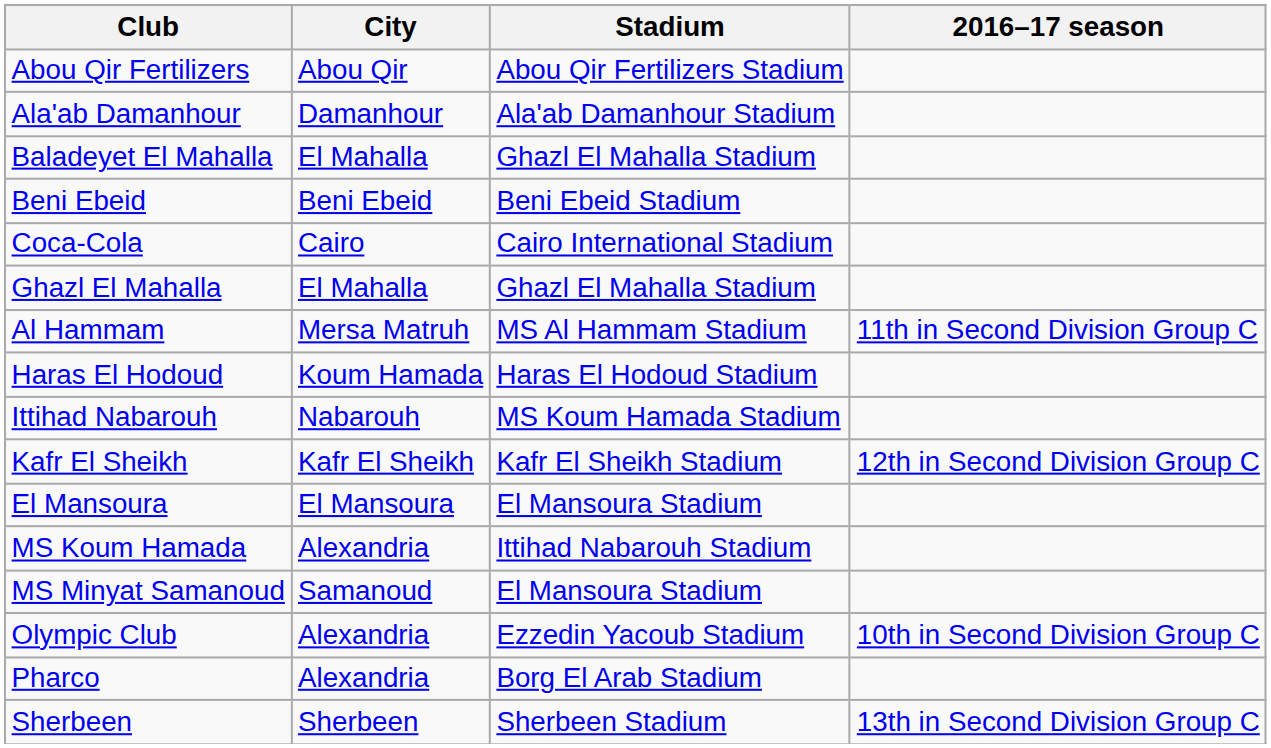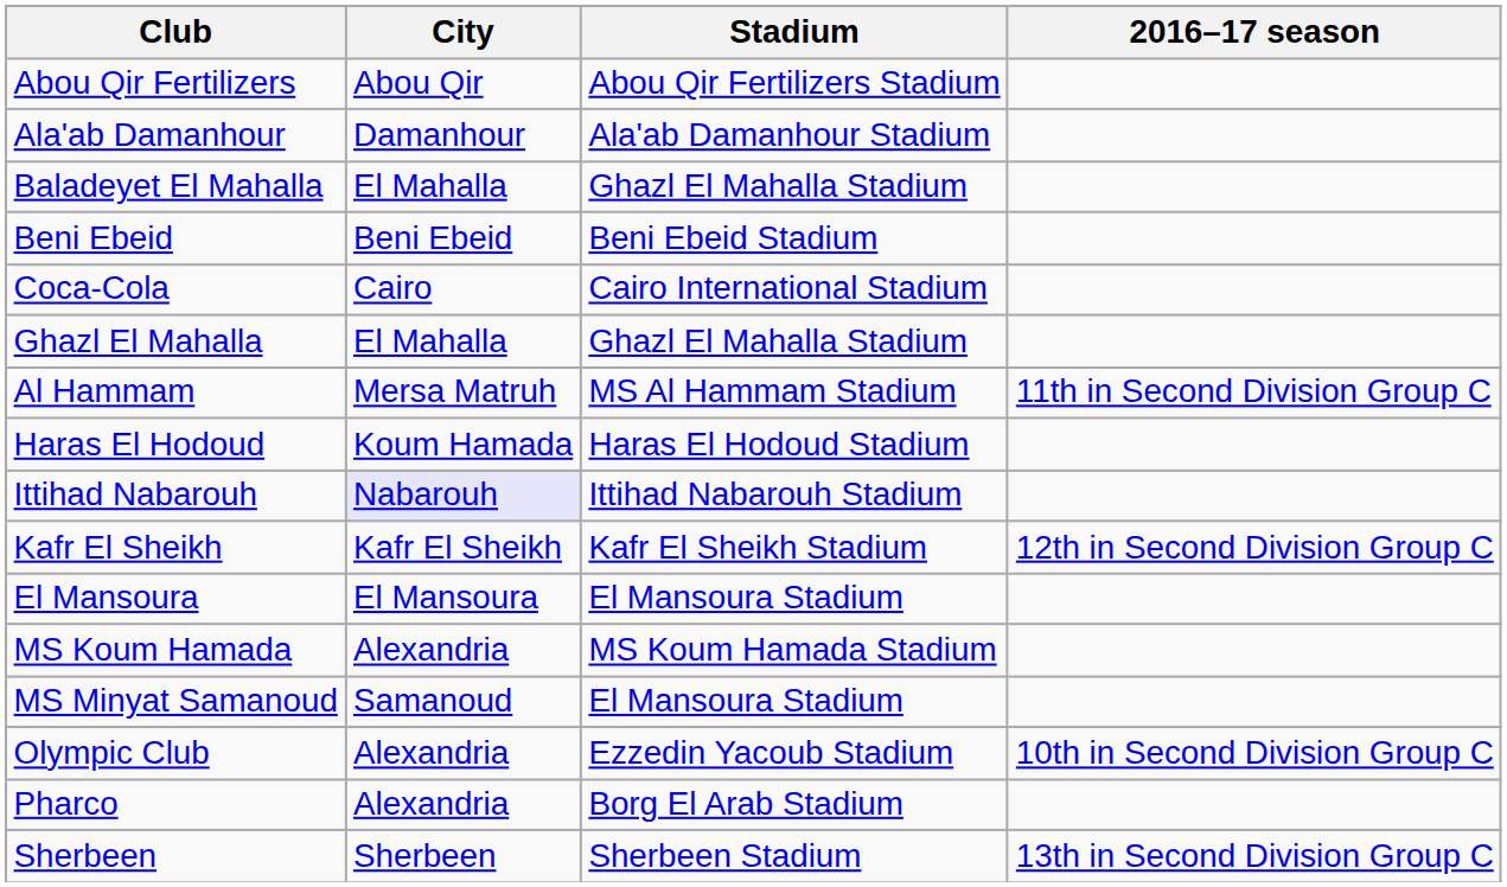Ittihad Nabarouh | City: no background -> lavender background
Ittihad Nabarouh | Stadium: MS Koum Hamada Stadium -> Ittihad Nabarouh Stadium
MS Koum Hamada | Stadium: Ittihad Nabarouh Stadium -> MS Koum Hamada Stadium
